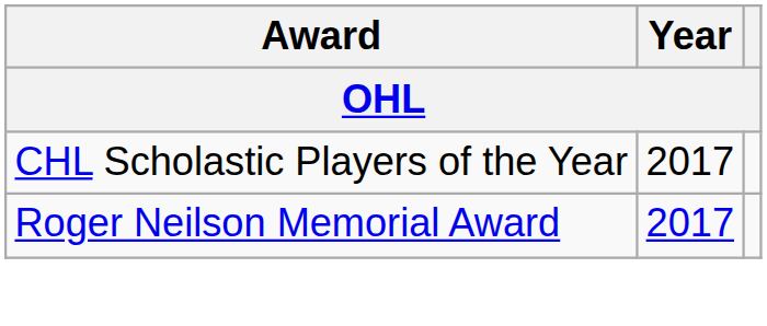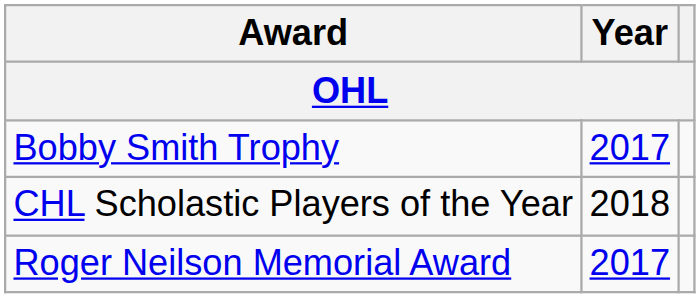+ row: Bobby Smith Trophy | 2017
CHL Scholastic Players of the Year | Year: 2017 -> 2018
